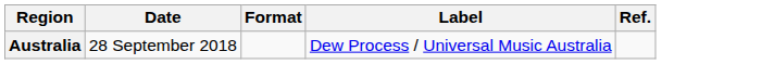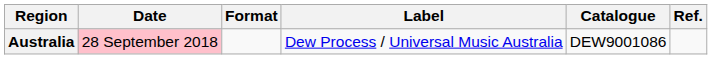+ column: Catalogue | DEW9001086
Australia | Date: no background -> pink background
